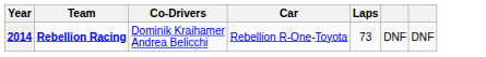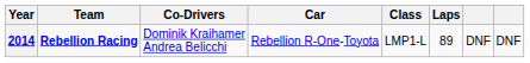+ column: Class | LMP1-L
2014 | Laps: 73 -> 89
